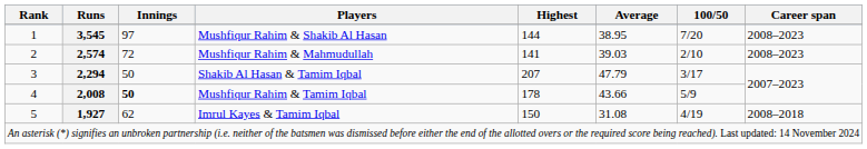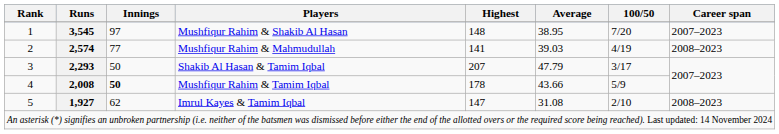Mushfiqur Rahim & Shakib Al Hasan | Highest: 144 -> 148
Mushfiqur Rahim & Shakib Al Hasan | Career span: 2008–2023 -> 2007–2023
Mushfiqur Rahim & Mahmudullah | Innings: 72 -> 77
Mushfiqur Rahim & Mahmudullah | 100/50: 2/10 -> 4/19
Shakib Al Hasan & Tamim Iqbal | Runs: 2,294 -> 2,293
Imrul Kayes & Tamim Iqbal | Highest: 150 -> 147
Imrul Kayes & Tamim Iqbal | 100/50: 4/19 -> 2/10
Imrul Kayes & Tamim Iqbal | Career span: 2008–2018 -> 2008–2023
